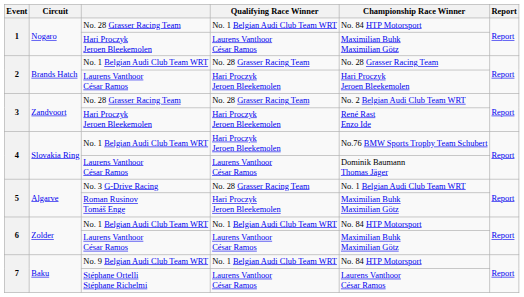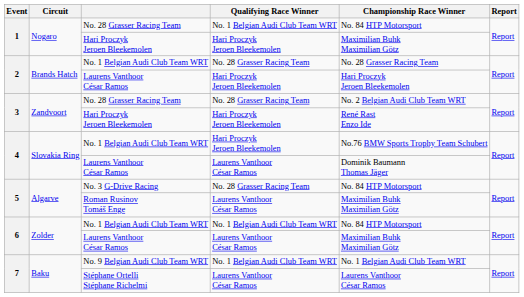1 / Hari Proczyk Jeroen Bleekemolen | Qualifying Race Winner: Laurens Vanthoor César Ramos -> Hari Proczyk Jeroen Bleekemolen
No. 3 G-Drive Racing | Championship Race Winner: No. 1 Belgian Audi Club Team WRT -> No. 84 HTP Motorsport
Roman Rusinov Tomáš Enge | Qualifying Race Winner: Hari Proczyk Jeroen Bleekemolen -> Laurens Vanthoor César Ramos
No. 9 Belgian Audi Club Team WRT | Championship Race Winner: No. 84 HTP Motorsport -> No. 1 Belgian Audi Club Team WRT
